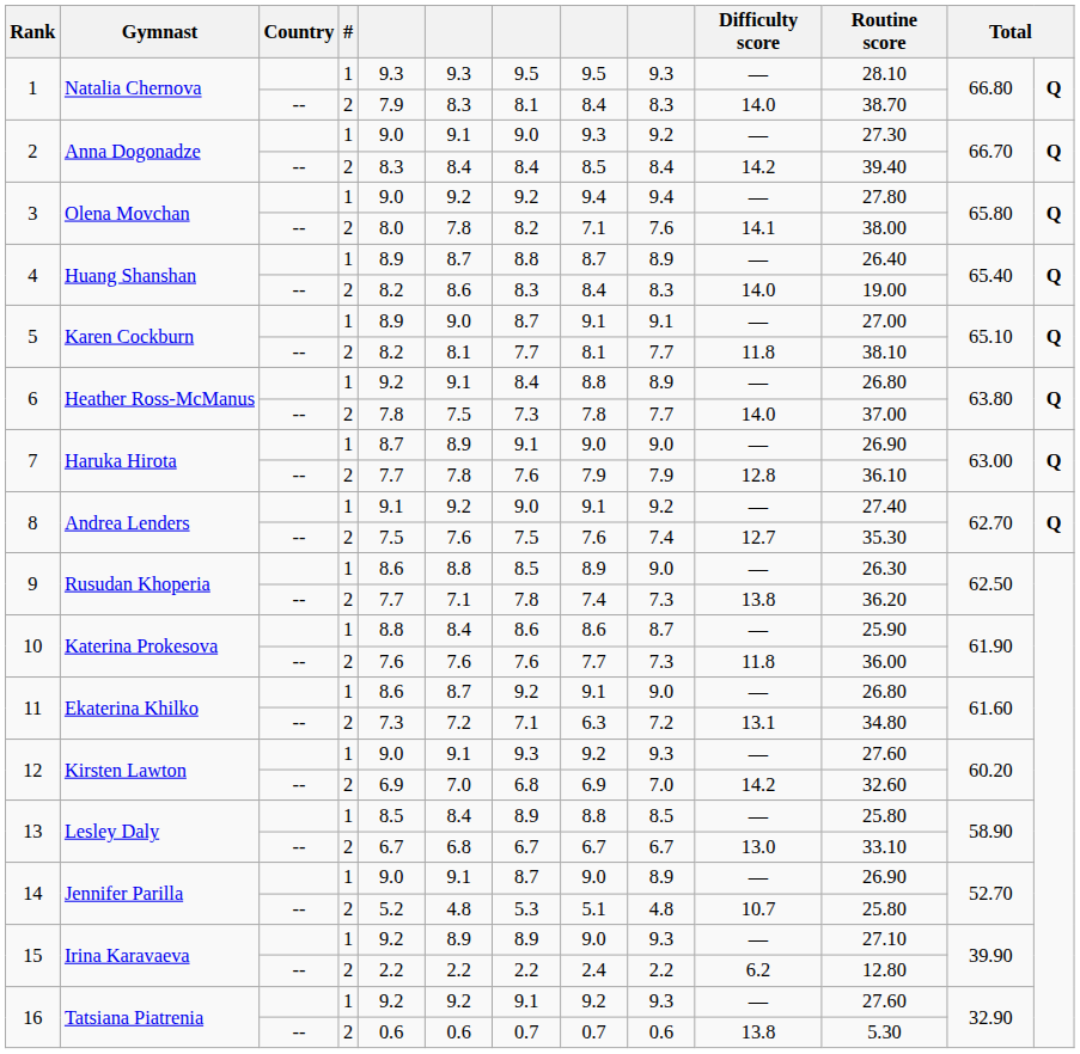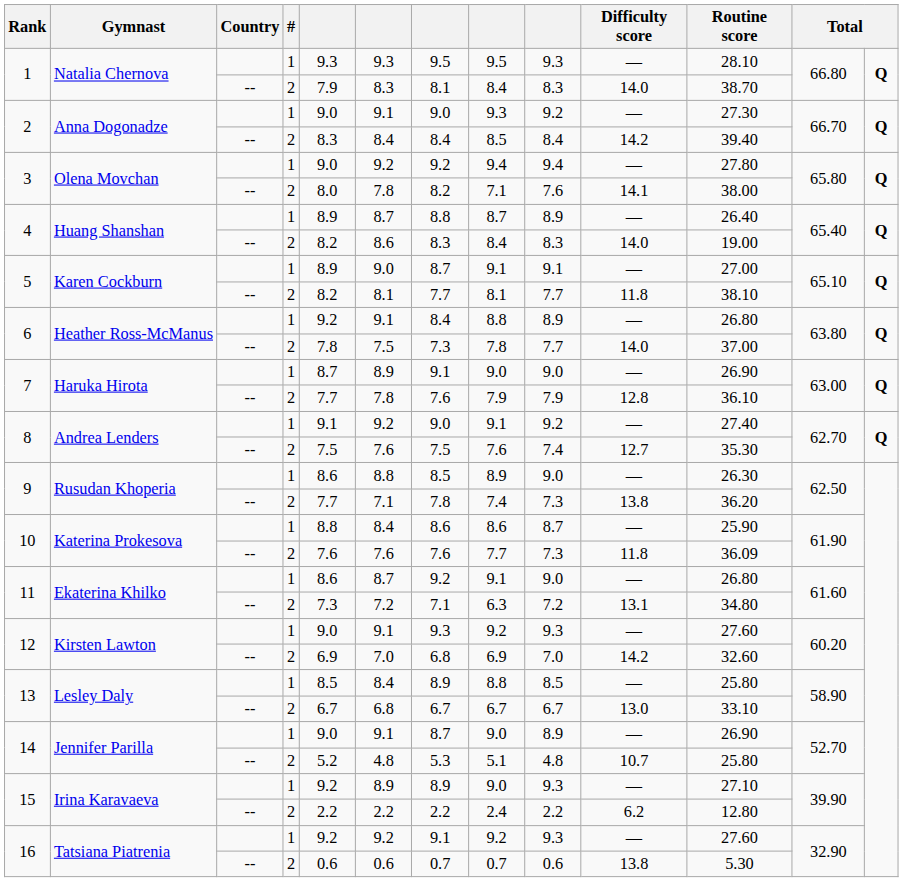10 / -- | Routine score: 36.00 -> 36.09
